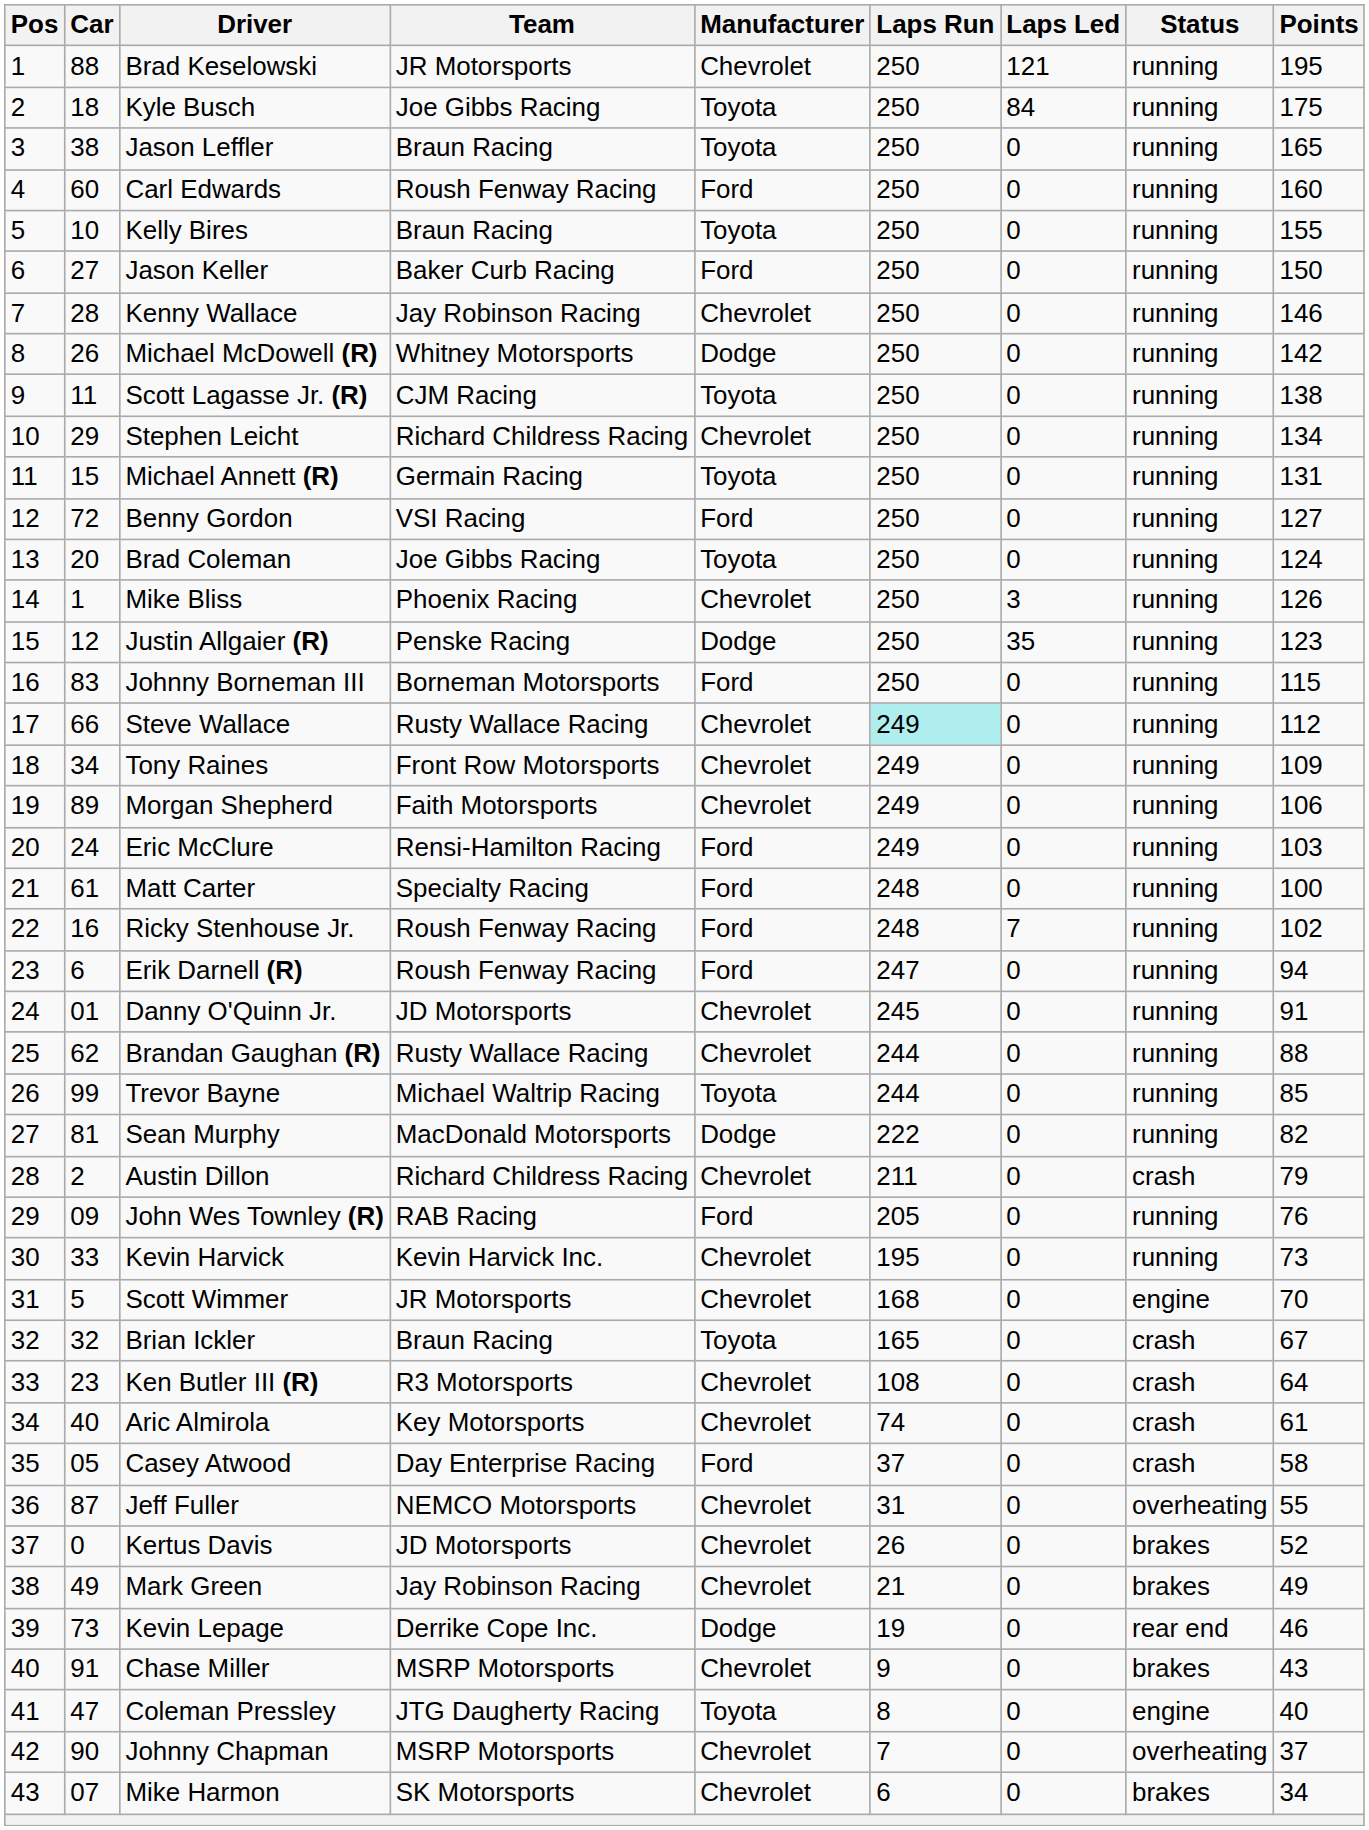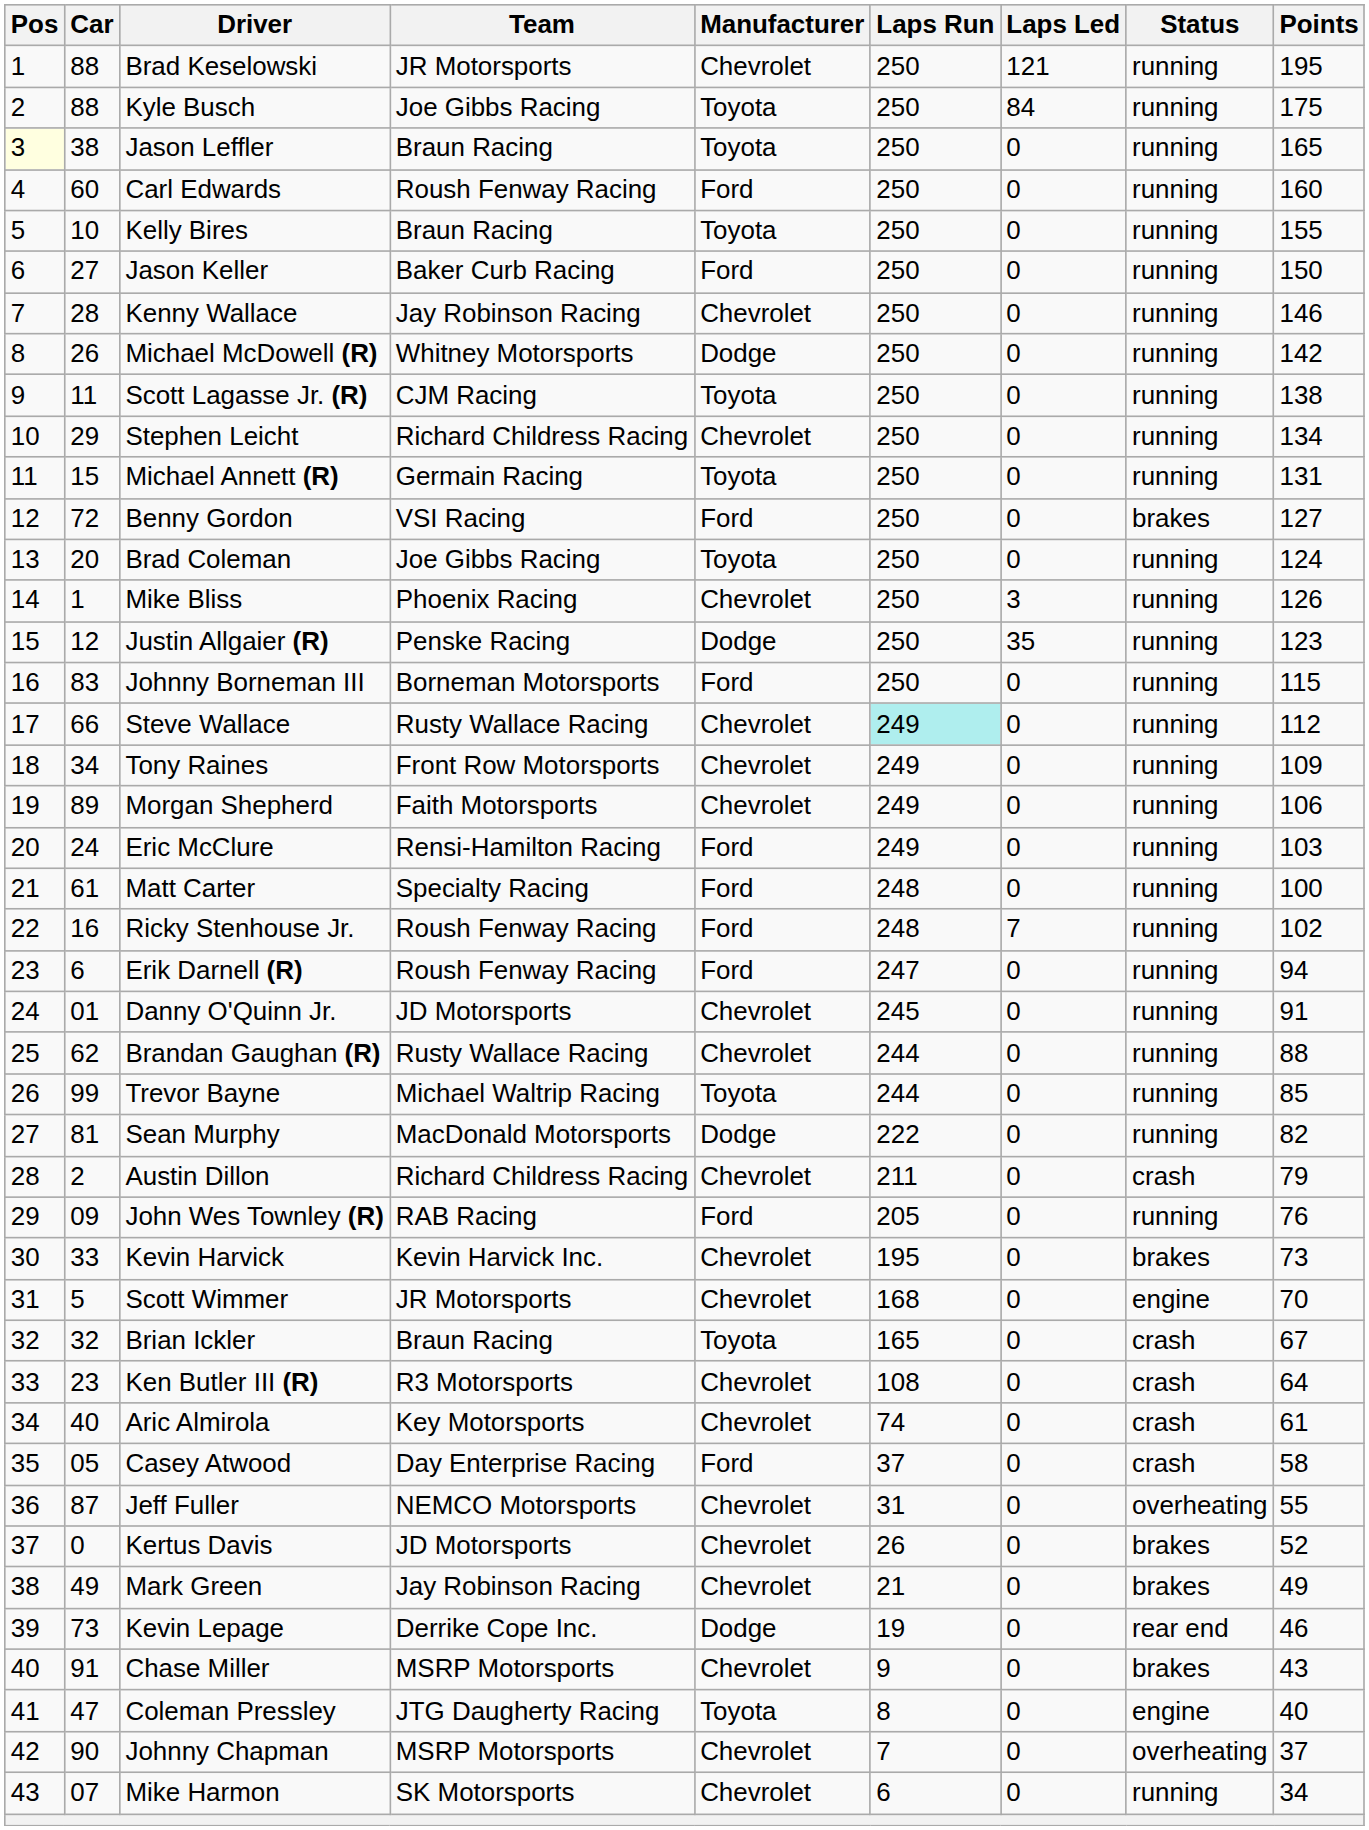Kyle Busch | Car: 18 -> 88
Jason Leffler | Pos: no background -> lightyellow background
Benny Gordon | Status: running -> brakes
Kevin Harvick | Status: running -> brakes
Mike Harmon | Status: brakes -> running
